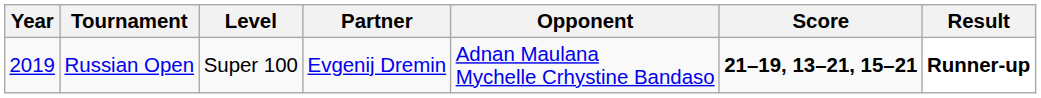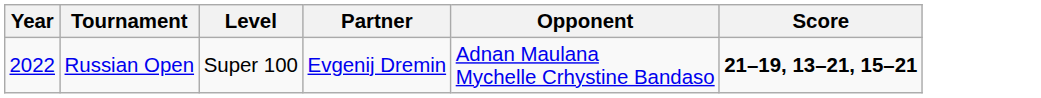- column: Result | Runner-up
Russian Open | Year: 2019 -> 2022
